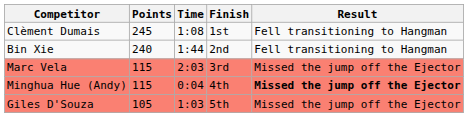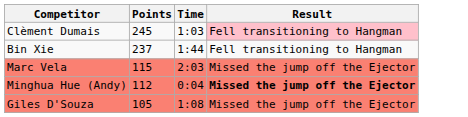- column: Finish | 1st | 2nd | 3rd | 4th | 5th
Clèment Dumais | Time: 1:08 -> 1:03
Clèment Dumais | Result: no background -> pink background
Bin Xie | Points: 240 -> 237
Minghua Hue (Andy) | Points: 115 -> 112
Giles D'Souza | Time: 1:03 -> 1:08
